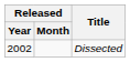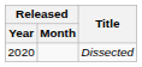Dissected | Released / Year: 2002 -> 2020
